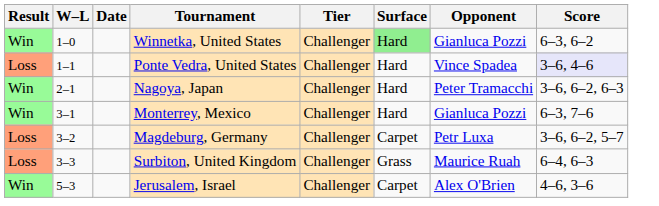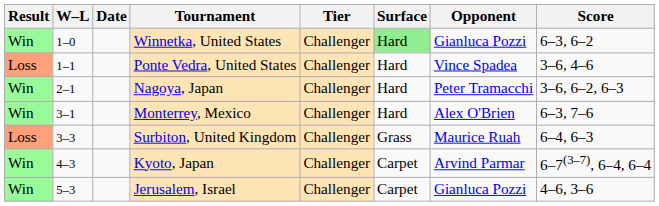Ponte Vedra, United States | Score: lavender background -> no background
Monterrey, Mexico | Opponent: Gianluca Pozzi -> Alex O'Brien
- row: Loss | 3–2 | Magdeburg, Germany | Challenger | Carpet | Petr Luxa | 3–6, 6–2, 5–7
+ row: Win | 4–3 | Kyoto, Japan | Challenger | Carpet | Arvind Parmar | 6–7(3–7), 6–4, 6–4
Jerusalem, Israel | Opponent: Alex O'Brien -> Gianluca Pozzi
